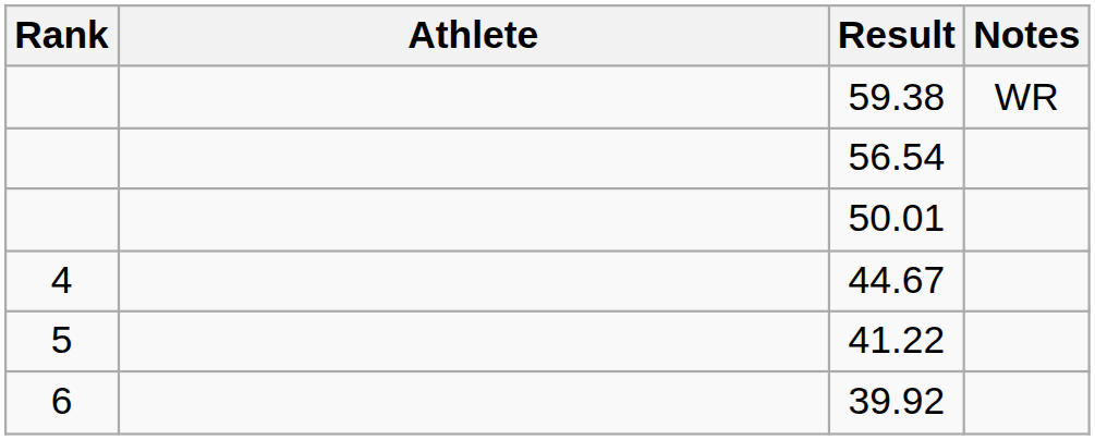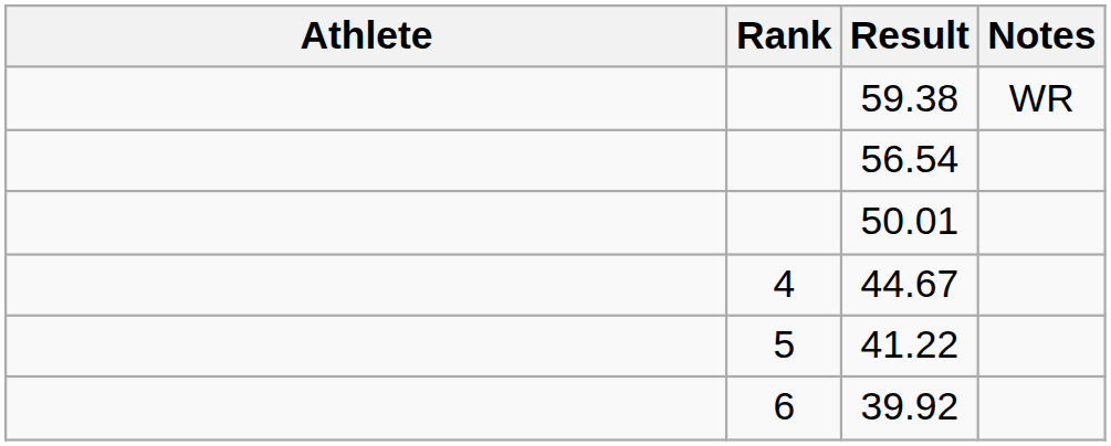columns swapped: Rank <-> Athlete
